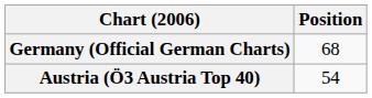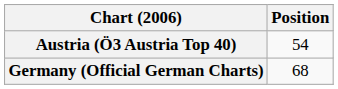rows swapped: Austria (Ö3 Austria Top 40) <-> Germany (Official German Charts)
